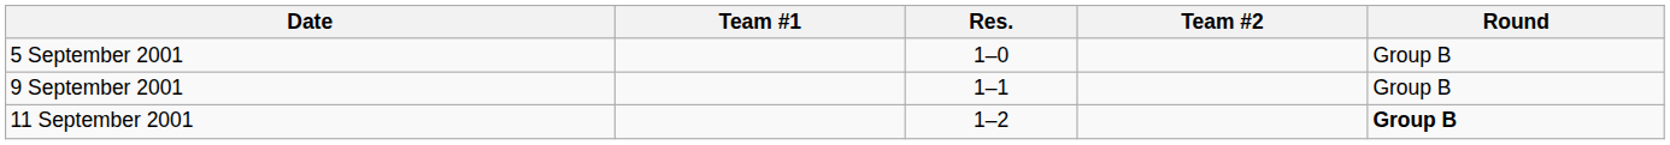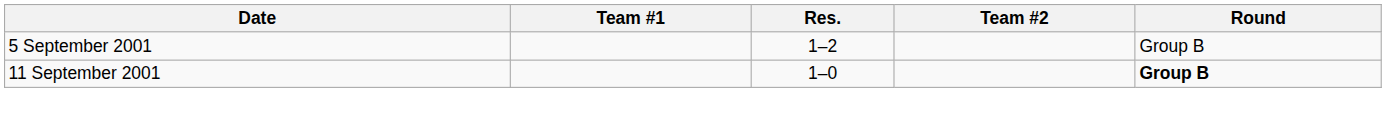5 September 2001 | Res.: 1–0 -> 1–2
- row: 9 September 2001 | 1–1 | Group B
11 September 2001 | Res.: 1–2 -> 1–0
